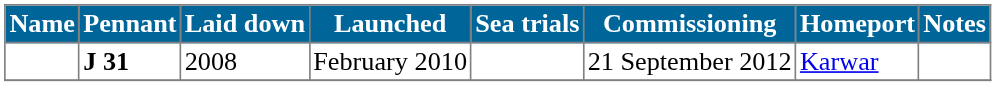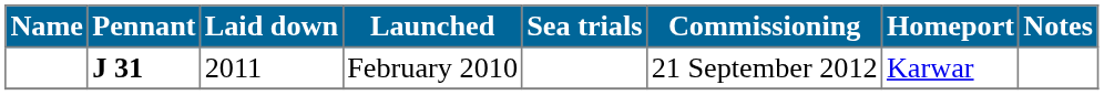February 2010 | Laid down: 2008 -> 2011
